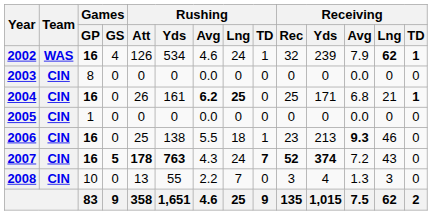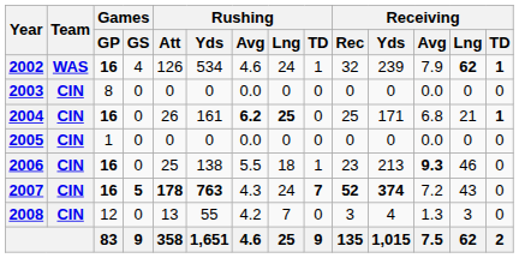2008 | Games / GP: 10 -> 12
2008 | Rushing / Avg: 2.2 -> 4.2
